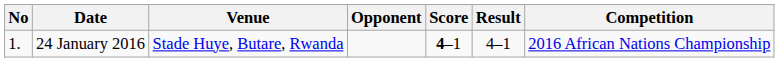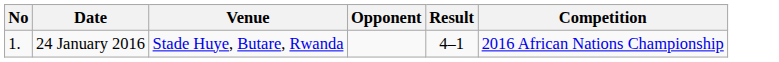- column: Score | 4–1
